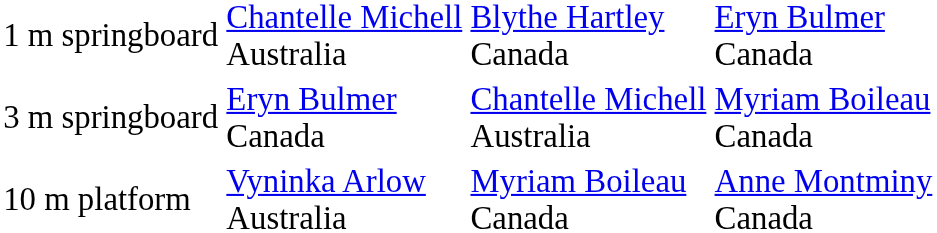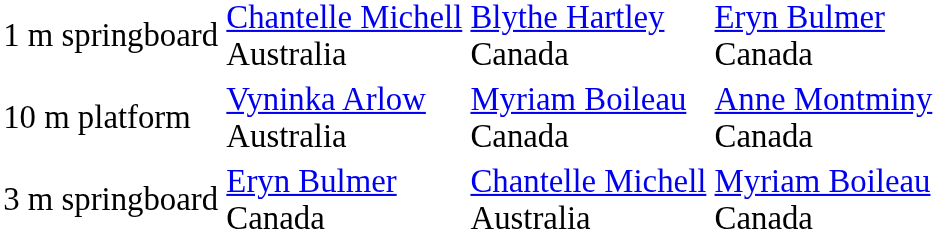rows swapped: 3 m springboard <-> 10 m platform
